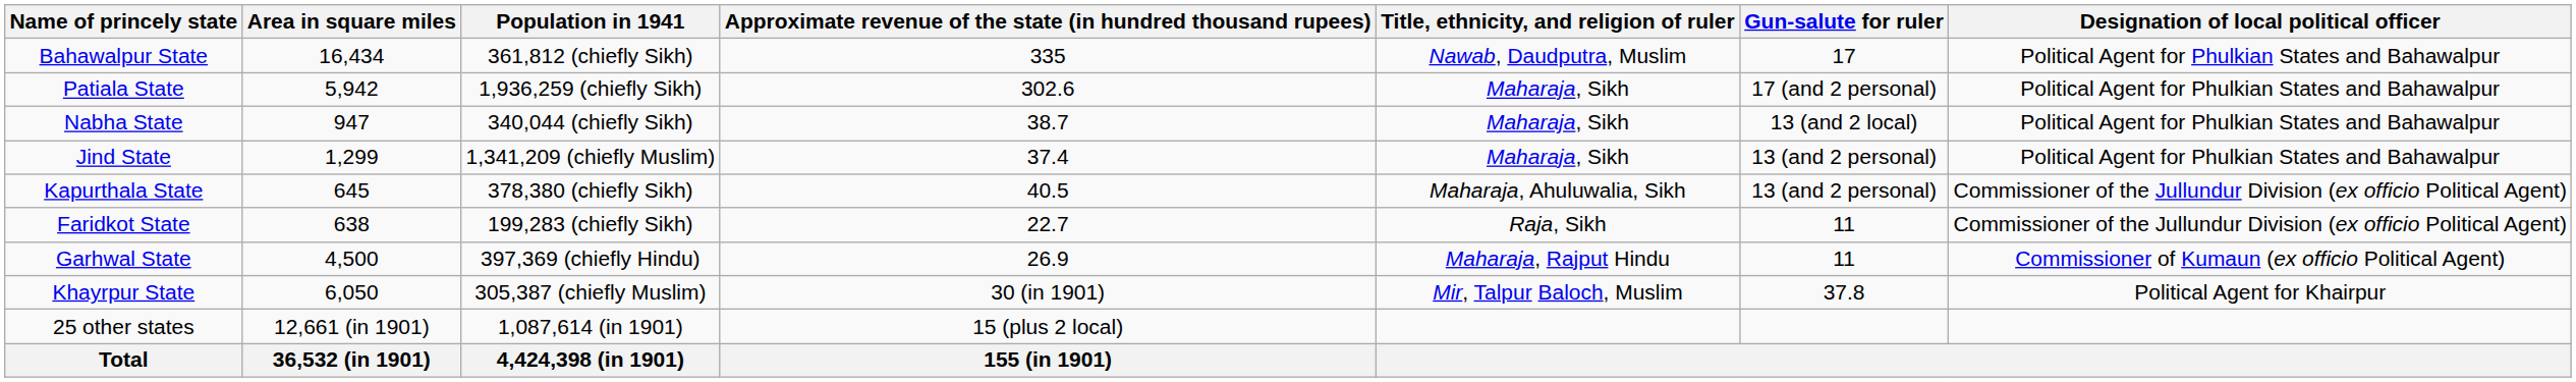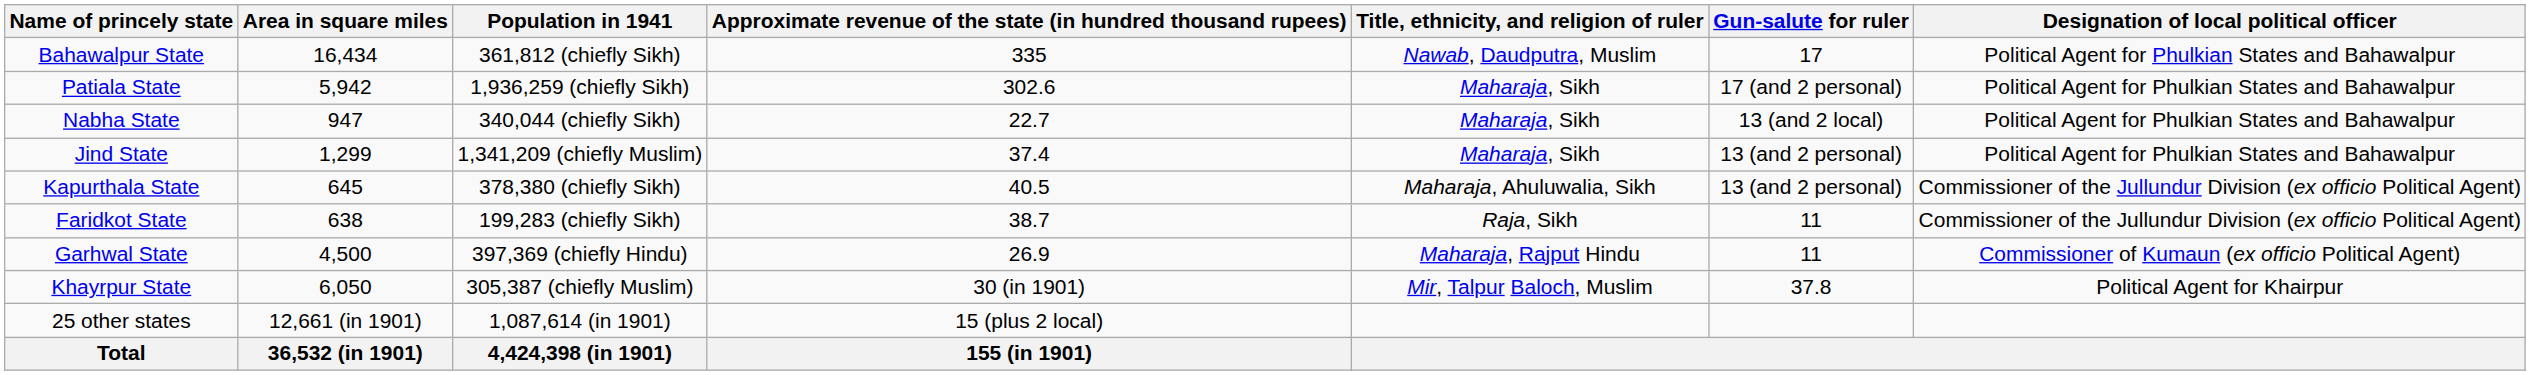Nabha State | column 4: 38.7 -> 22.7
Faridkot State | column 4: 22.7 -> 38.7
